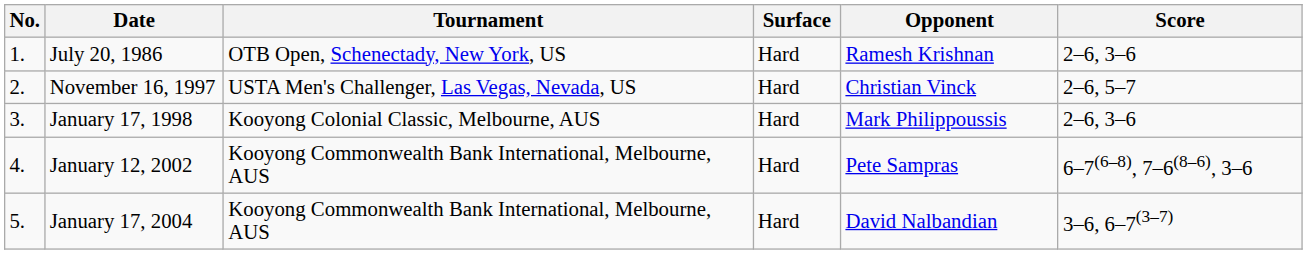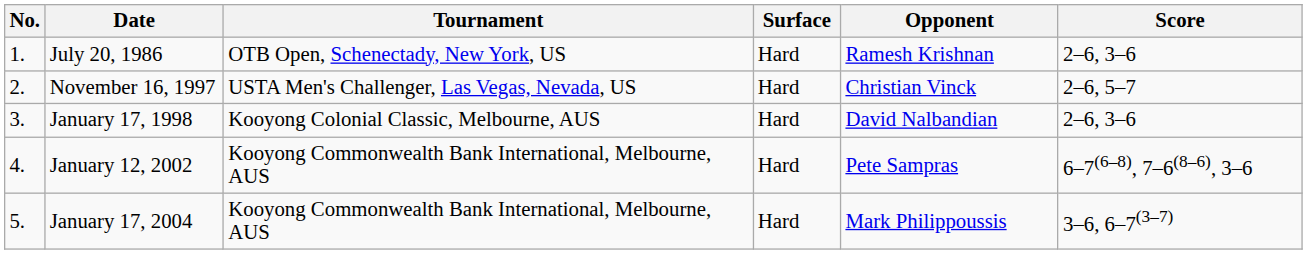January 17, 1998 | Opponent: Mark Philippoussis -> David Nalbandian
January 17, 2004 | Opponent: David Nalbandian -> Mark Philippoussis
